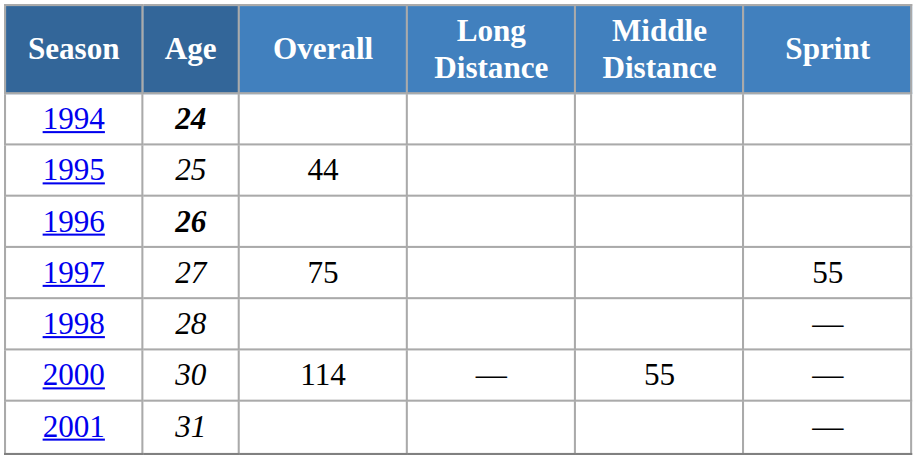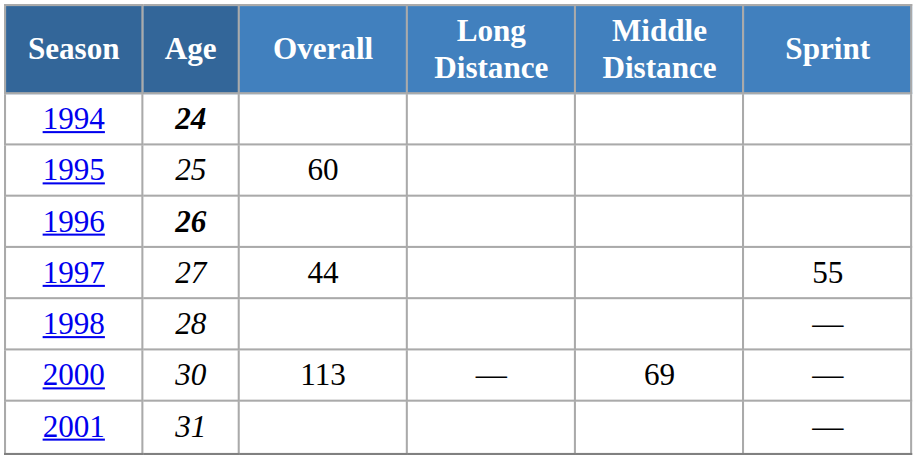1995 | Overall: 44 -> 60
1997 | Overall: 75 -> 44
2000 | Overall: 114 -> 113
2000 | Middle Distance: 55 -> 69
